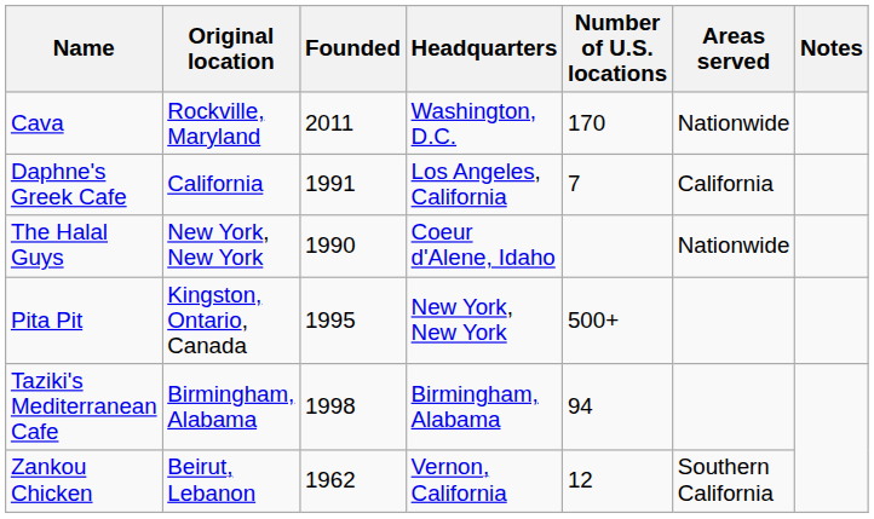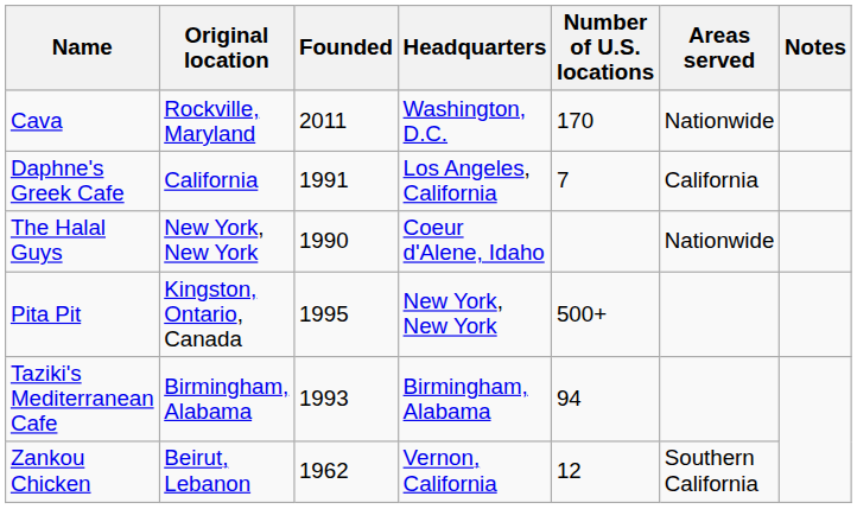Taziki's Mediterranean Cafe | Founded: 1998 -> 1993
